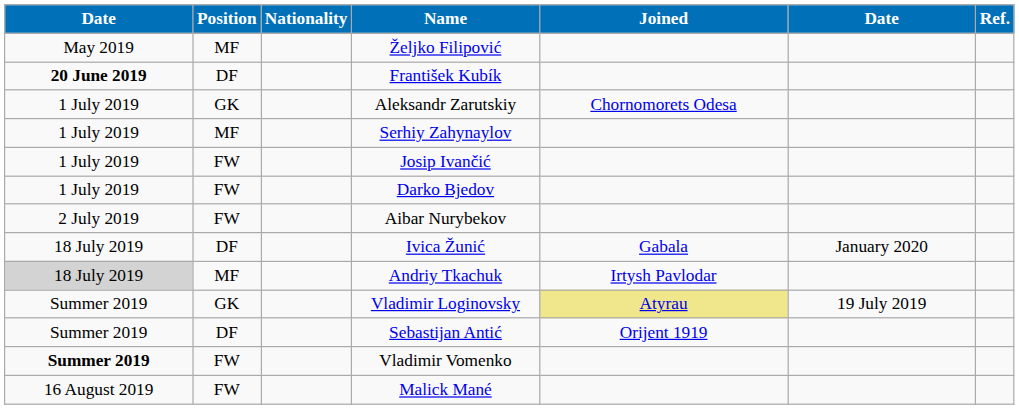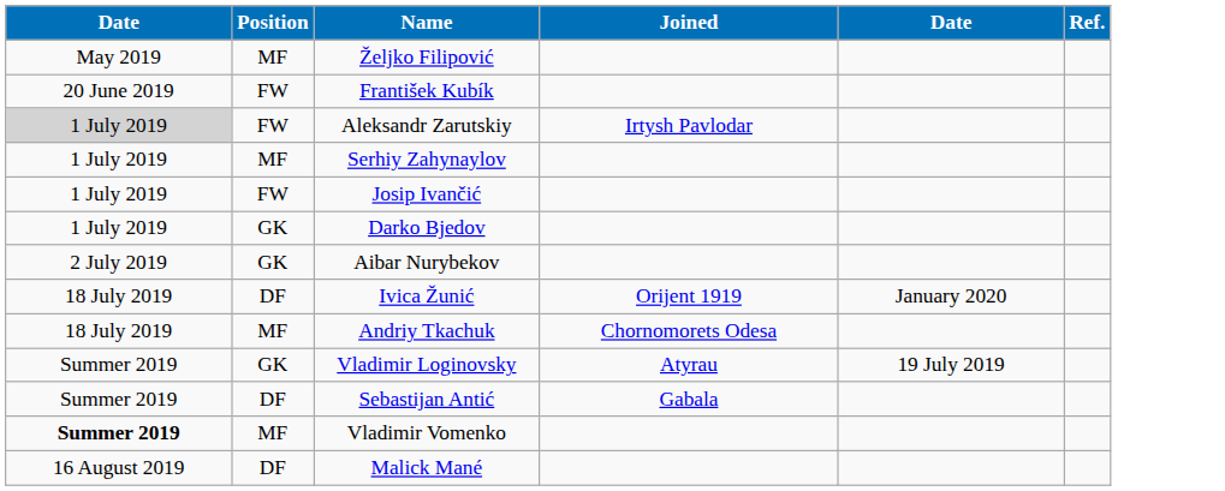- column: Nationality
František Kubík | column 1: bold -> normal
František Kubík | Position: DF -> FW
Aleksandr Zarutskiy | column 1: no background -> lightgrey background
Aleksandr Zarutskiy | Position: GK -> FW
Aleksandr Zarutskiy | Joined: Chornomorets Odesa -> Irtysh Pavlodar
Darko Bjedov | Position: FW -> GK
Aibar Nurybekov | Position: FW -> GK
Ivica Žunić | Joined: Gabala -> Orijent 1919
Andriy Tkachuk | column 1: lightgrey background -> no background
Andriy Tkachuk | Joined: Irtysh Pavlodar -> Chornomorets Odesa
Vladimir Loginovsky | Joined: khaki background -> no background
Sebastijan Antić | Joined: Orijent 1919 -> Gabala
Vladimir Vomenko | Position: FW -> MF
Malick Mané | Position: FW -> DF
